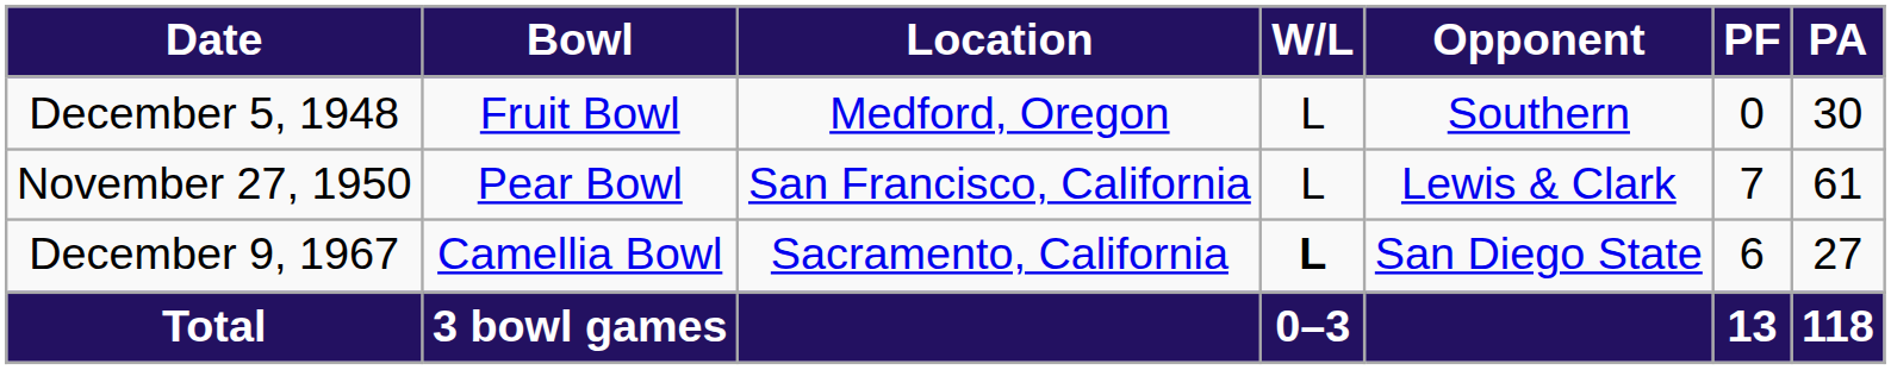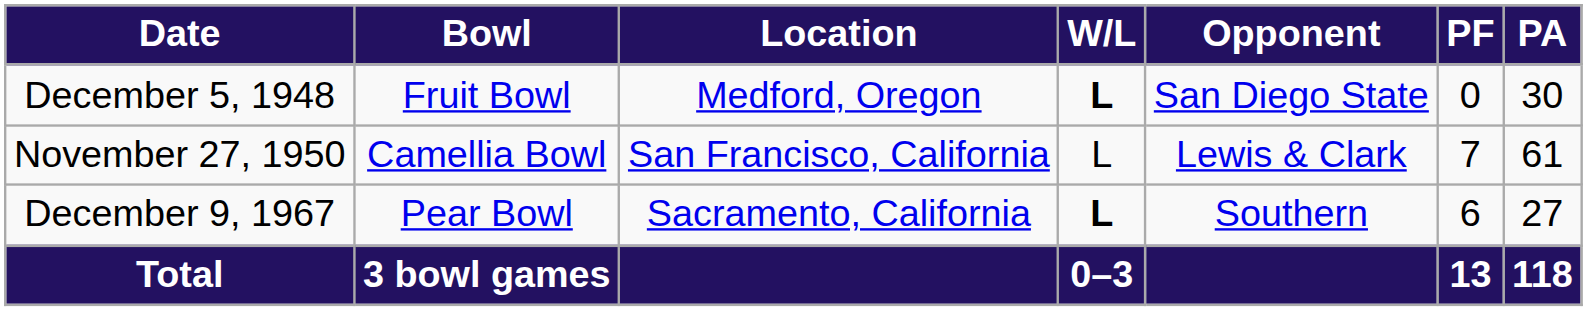December 5, 1948 | W/L: normal -> bold
December 5, 1948 | Opponent: Southern -> San Diego State
November 27, 1950 | Bowl: Pear Bowl -> Camellia Bowl
December 9, 1967 | Bowl: Camellia Bowl -> Pear Bowl
December 9, 1967 | Opponent: San Diego State -> Southern
